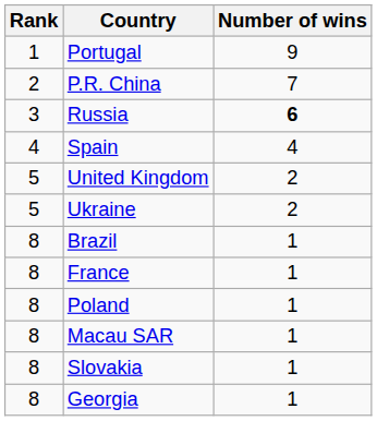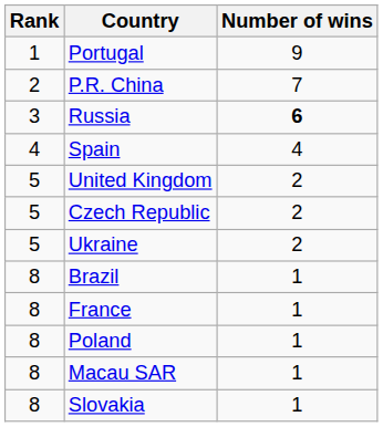+ row: 5 | Czech Republic | 2
- row: 8 | Georgia | 1
